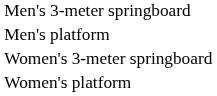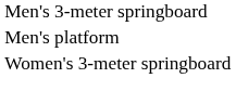- row: Women's platform
